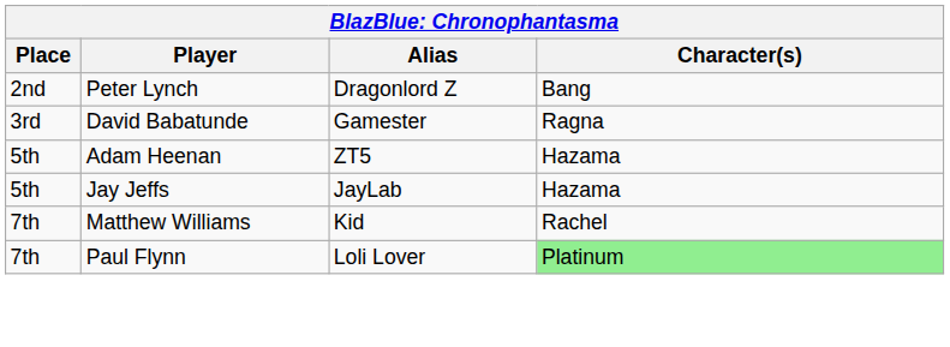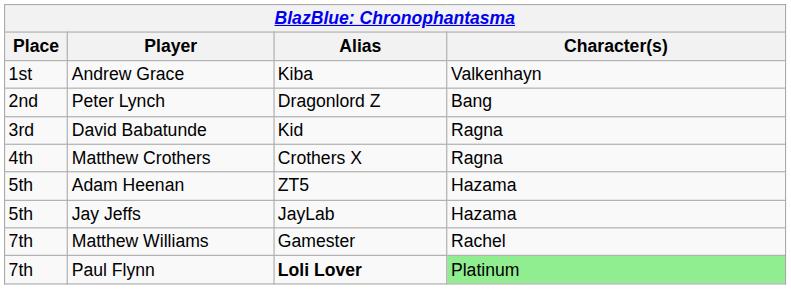+ row: 1st | Andrew Grace | Kiba | Valkenhayn
David Babatunde | Alias: Gamester -> Kid
+ row: 4th | Matthew Crothers | Crothers X | Ragna
Matthew Williams | Alias: Kid -> Gamester
Paul Flynn | Alias: normal -> bold
